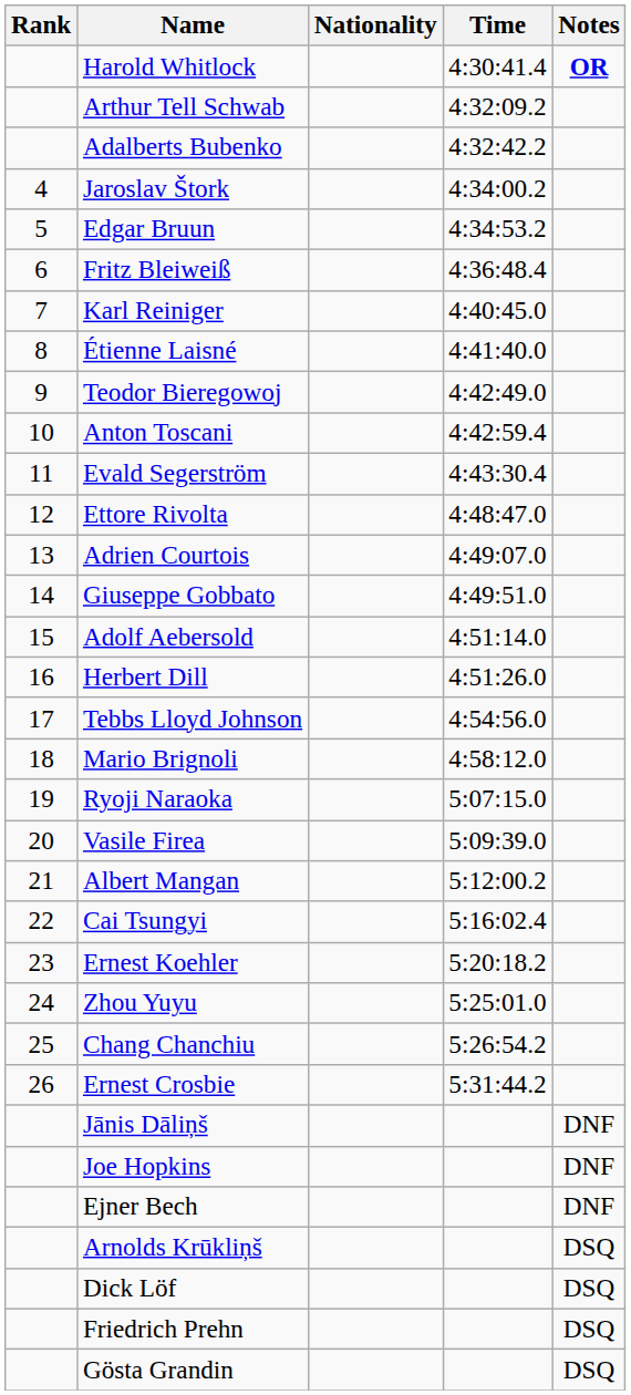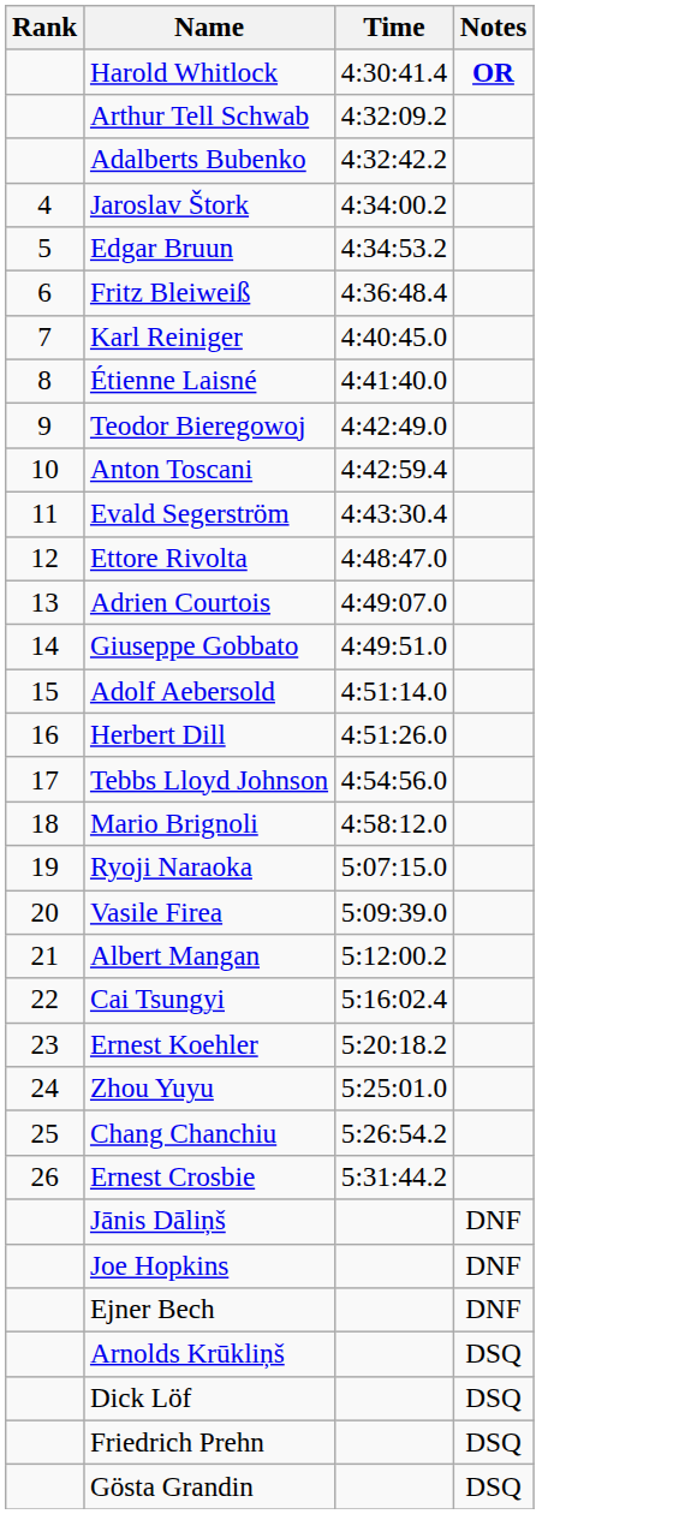- column: Nationality
